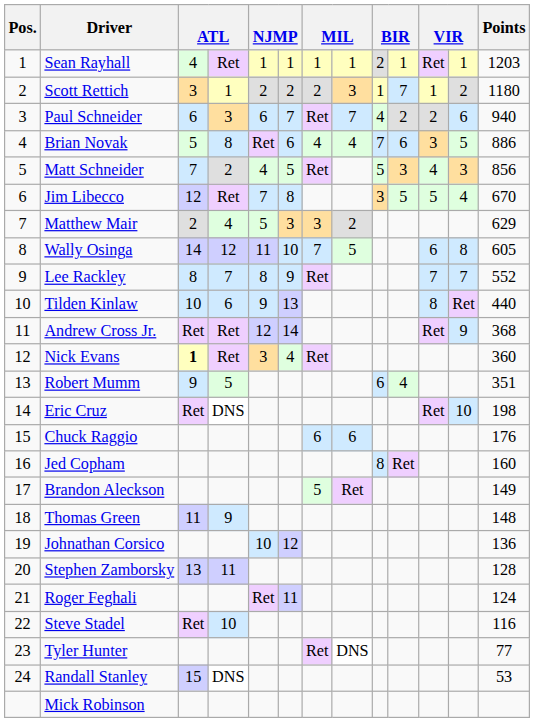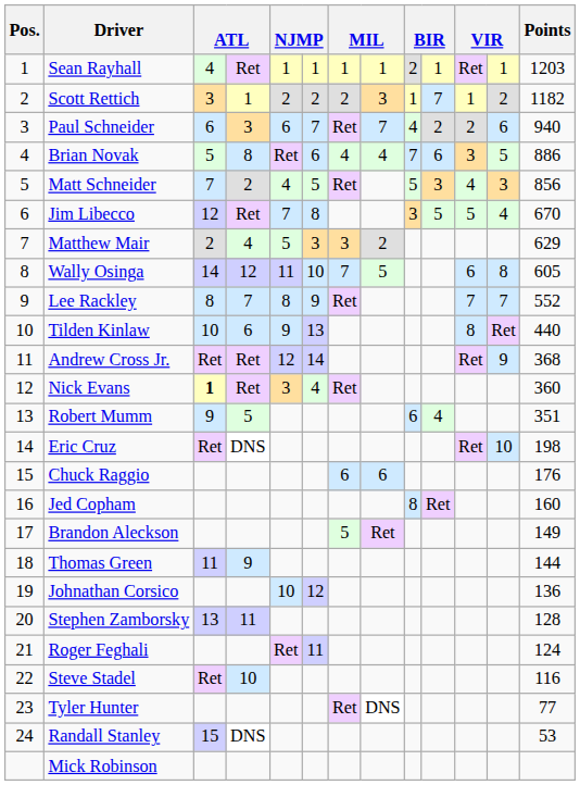Scott Rettich | Points: 1180 -> 1182
Thomas Green | Points: 148 -> 144
